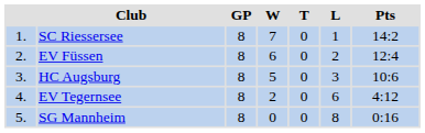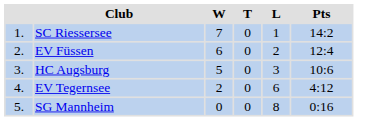- column: GP | 8 | 8 | 8 | 8 | 8
